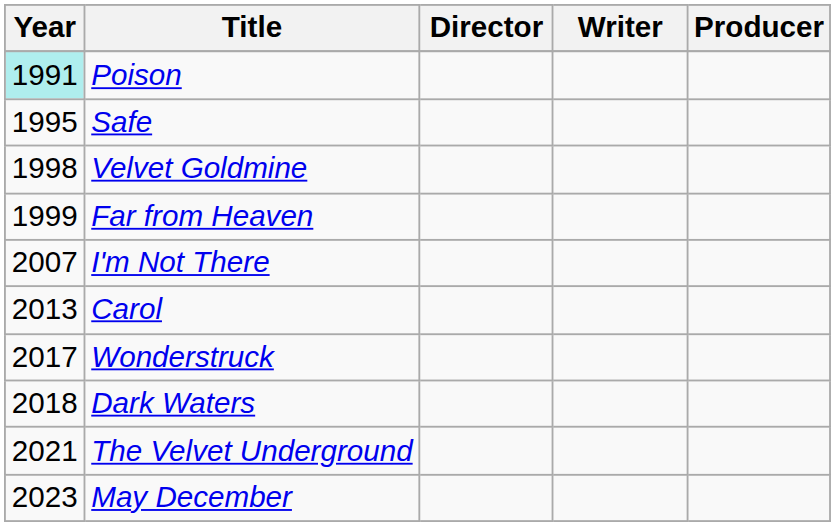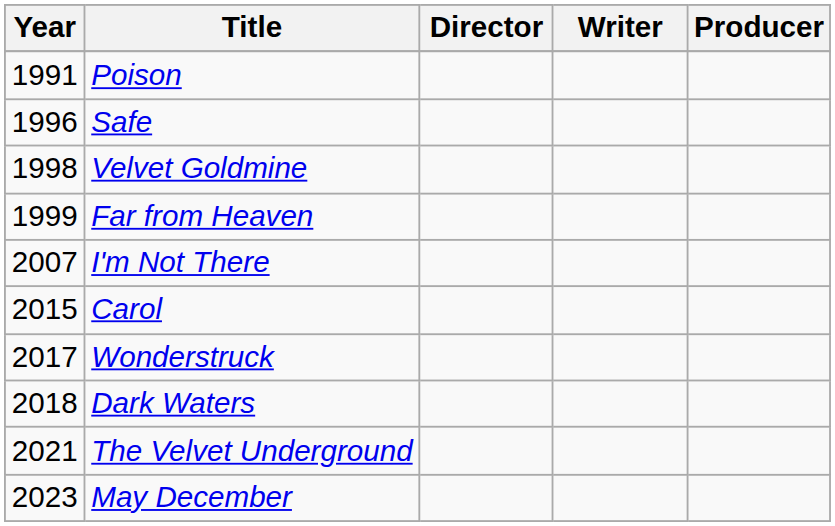Poison | Year: paleturquoise background -> no background
Safe | Year: 1995 -> 1996
Carol | Year: 2013 -> 2015
